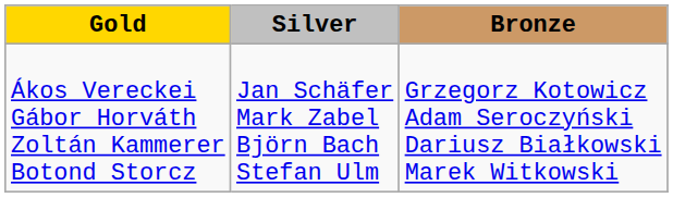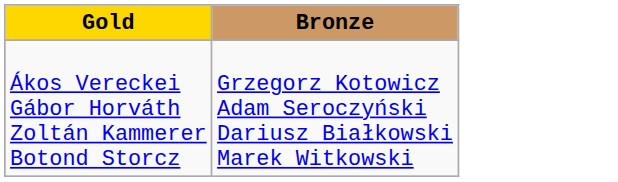- column: Silver | Jan Schäfer Mark Zabel Björn Bach Stefan Ulm
